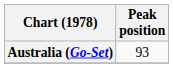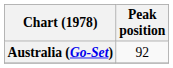Australia (Go-Set) | Peak position: 93 -> 92
